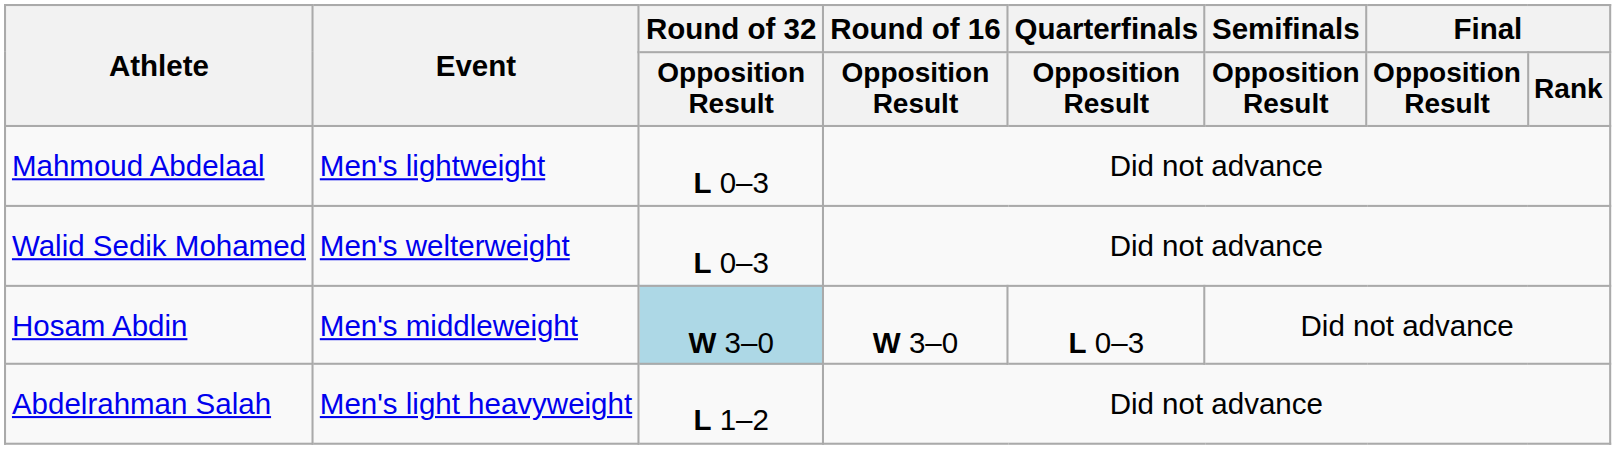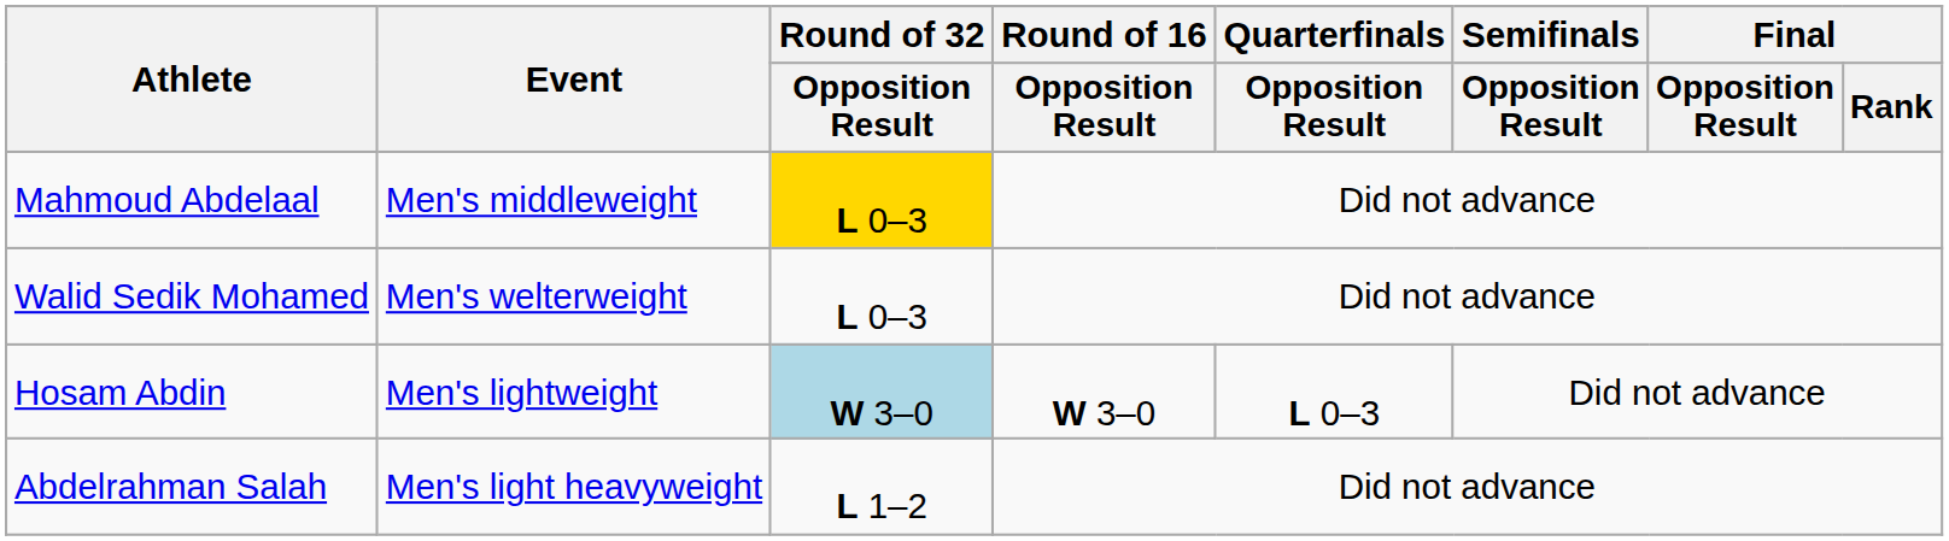Mahmoud Abdelaal | Event: Men's lightweight -> Men's middleweight
Mahmoud Abdelaal | Round of 32 / Opposition Result: no background -> gold background
Hosam Abdin | Event: Men's middleweight -> Men's lightweight
